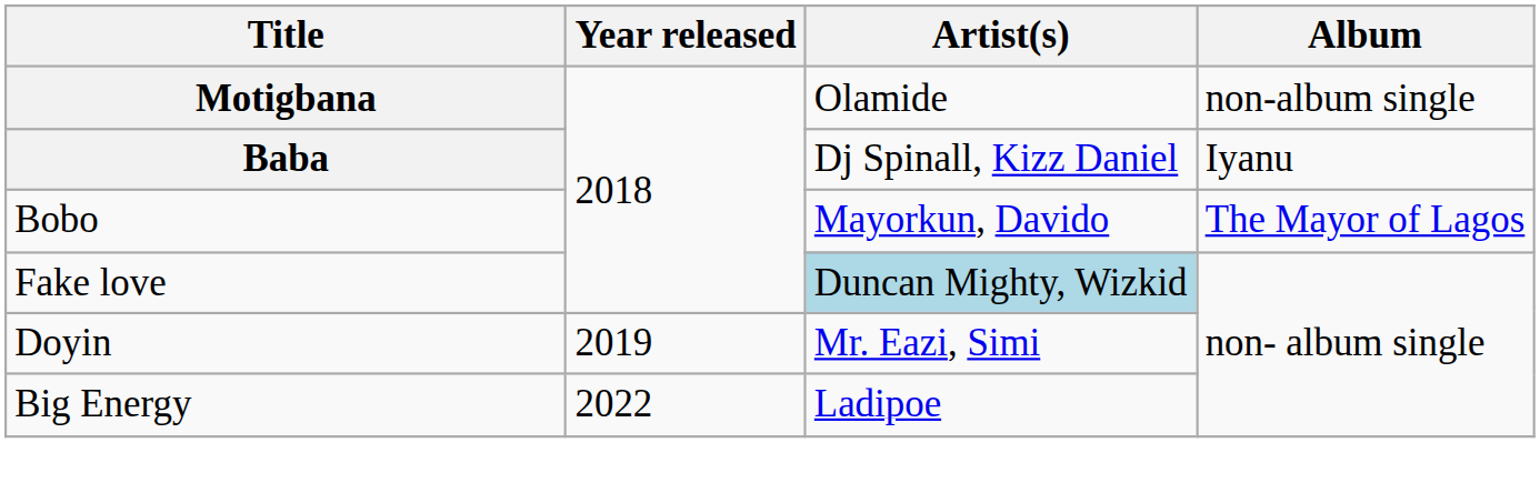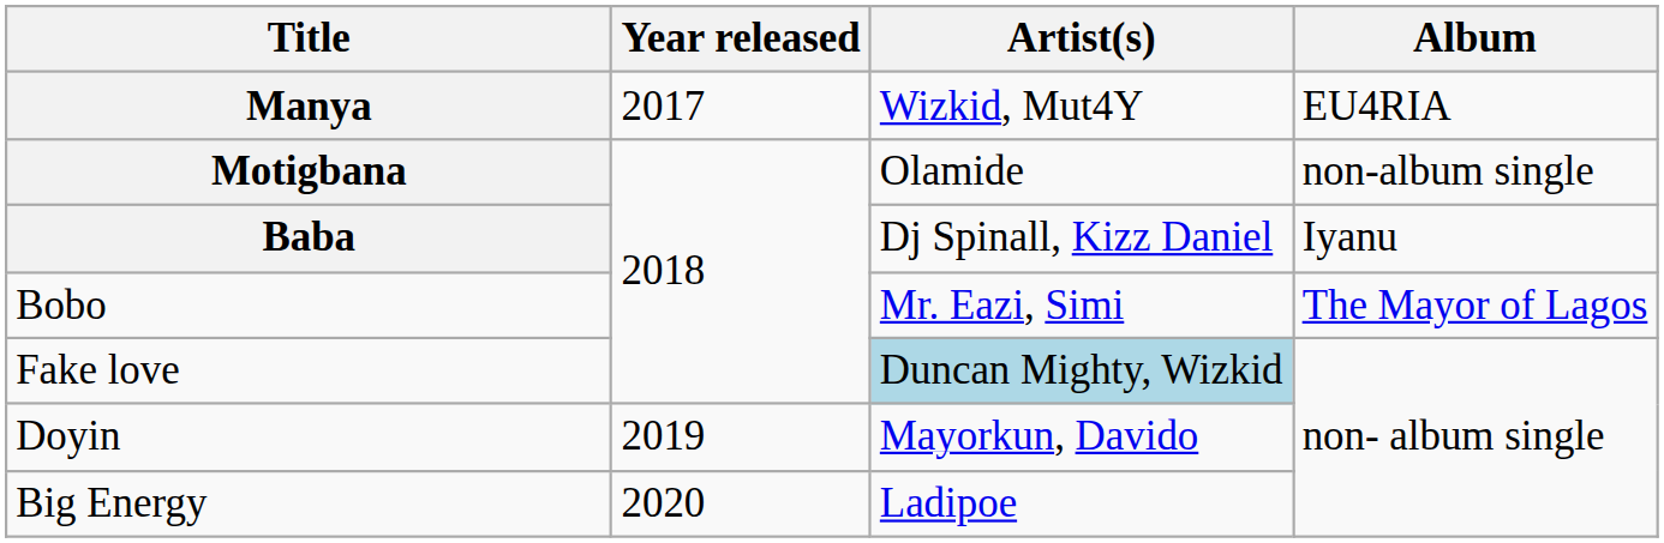+ row: Manya | 2017 | Wizkid, Mut4Y | EU4RIA
Bobo | Artist(s): Mayorkun, Davido -> Mr. Eazi, Simi
Doyin | Artist(s): Mr. Eazi, Simi -> Mayorkun, Davido
Big Energy | Year released: 2022 -> 2020
